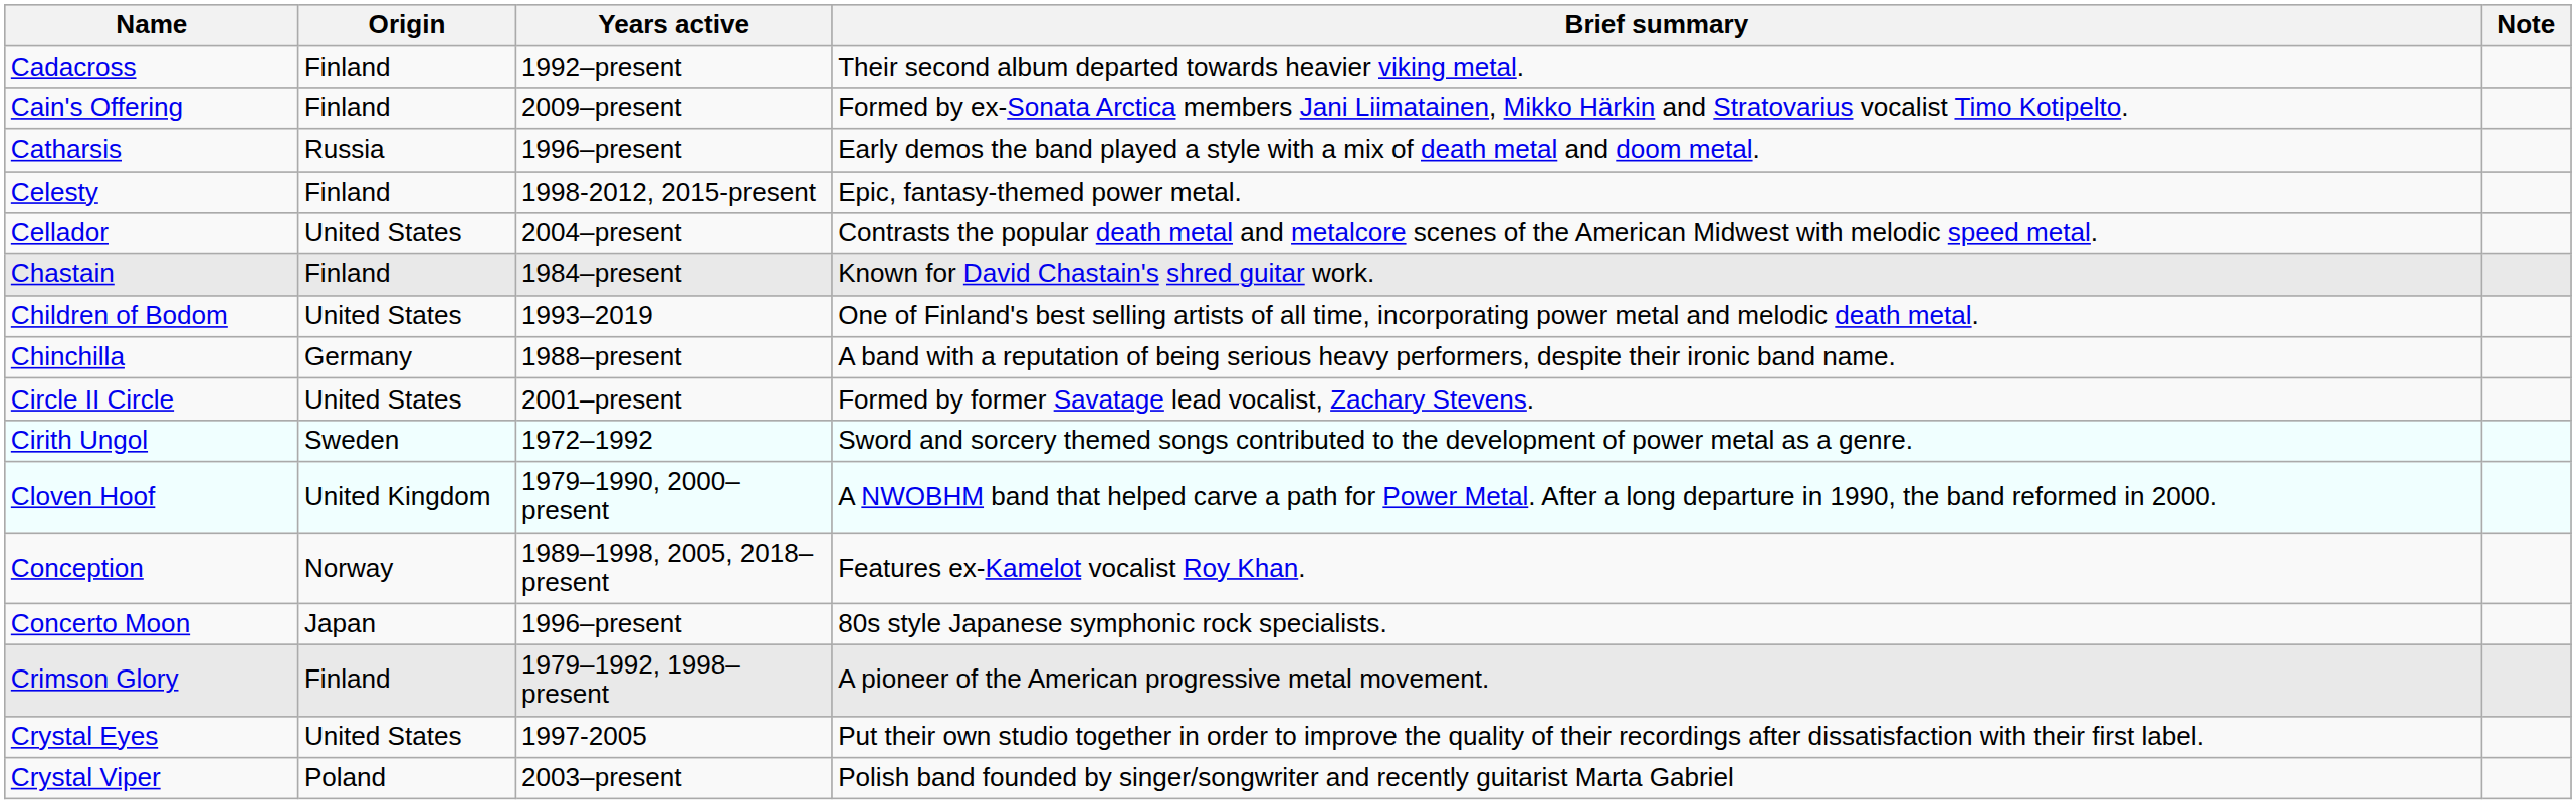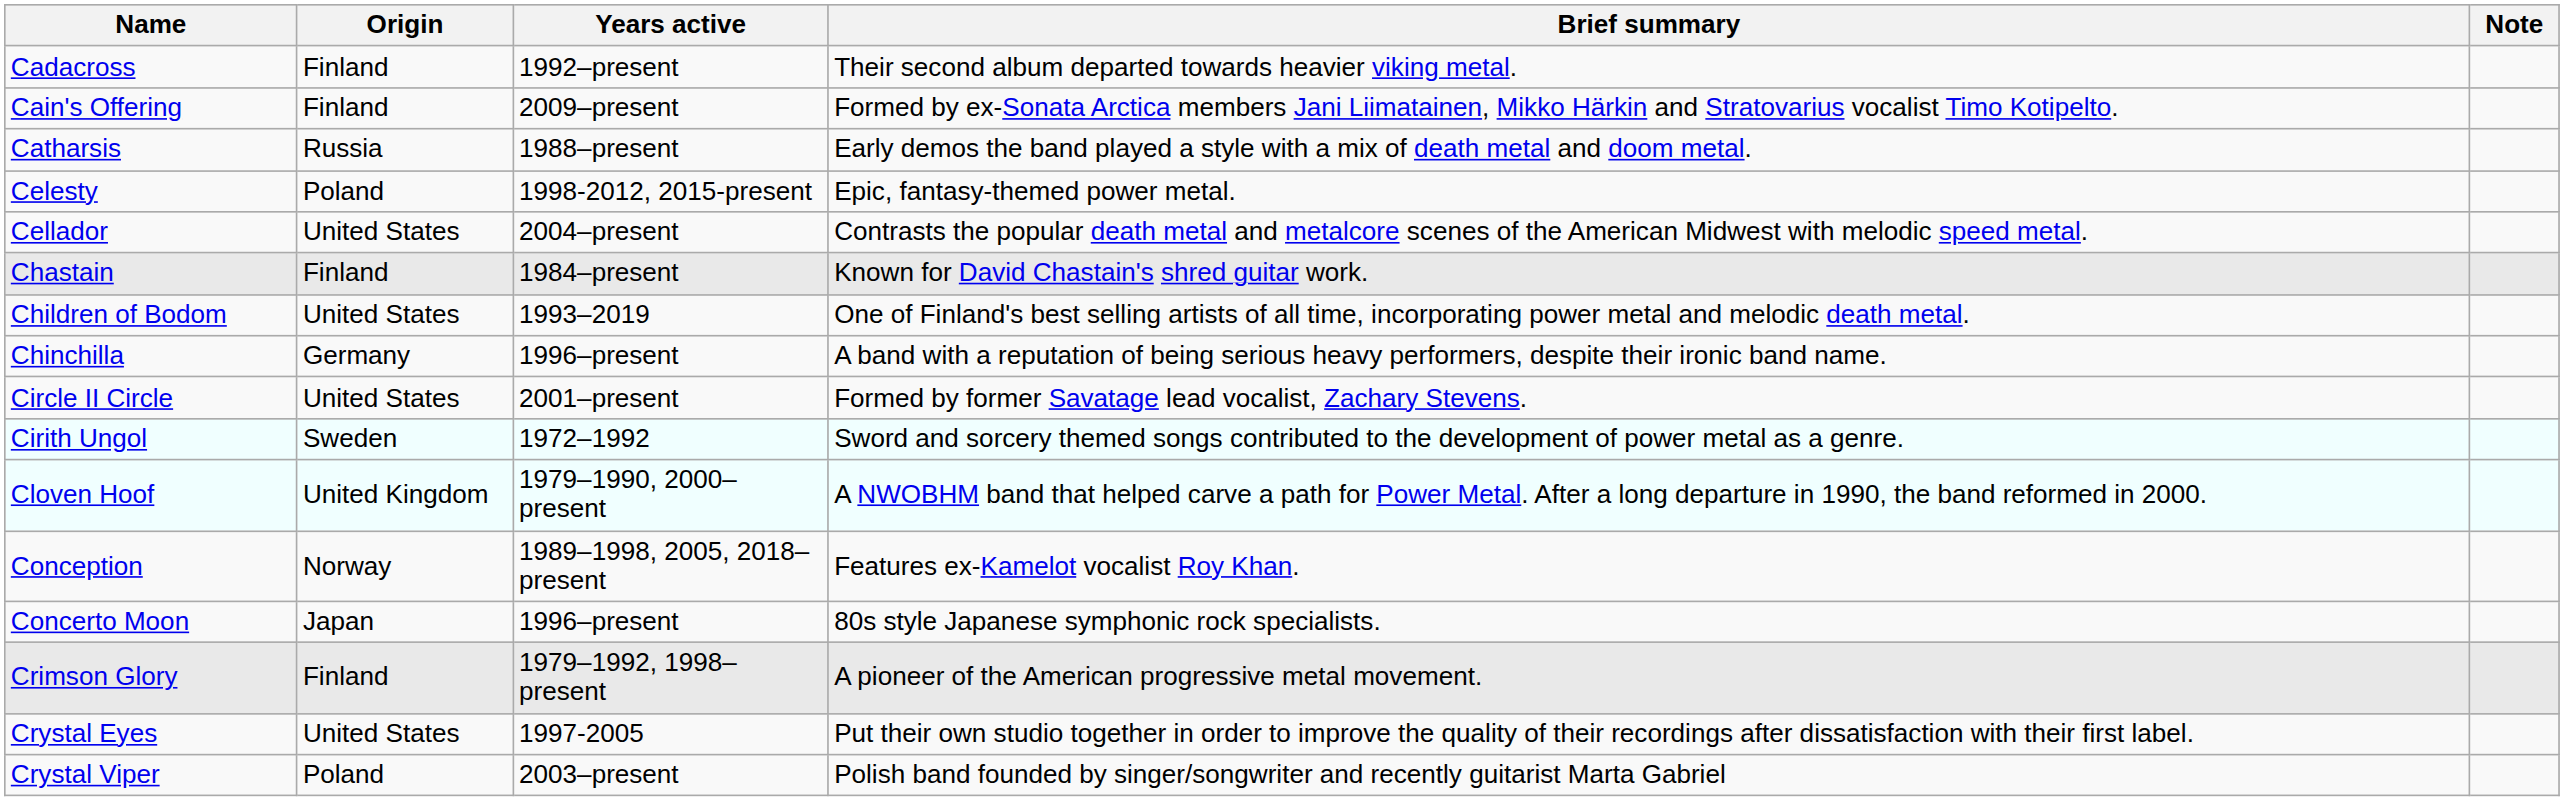Catharsis | Years active: 1996–present -> 1988–present
Celesty | Origin: Finland -> Poland
Chinchilla | Years active: 1988–present -> 1996–present
